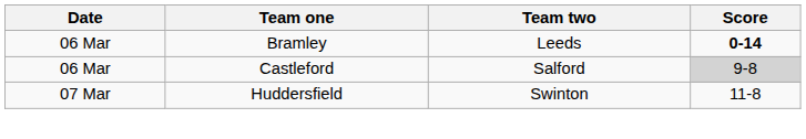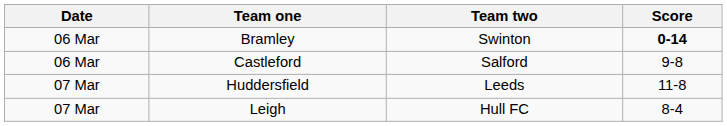Bramley | Team two: Leeds -> Swinton
Castleford | Score: lightgrey background -> no background
Huddersfield | Team two: Swinton -> Leeds
+ row: 07 Mar | Leigh | Hull FC | 8-4
